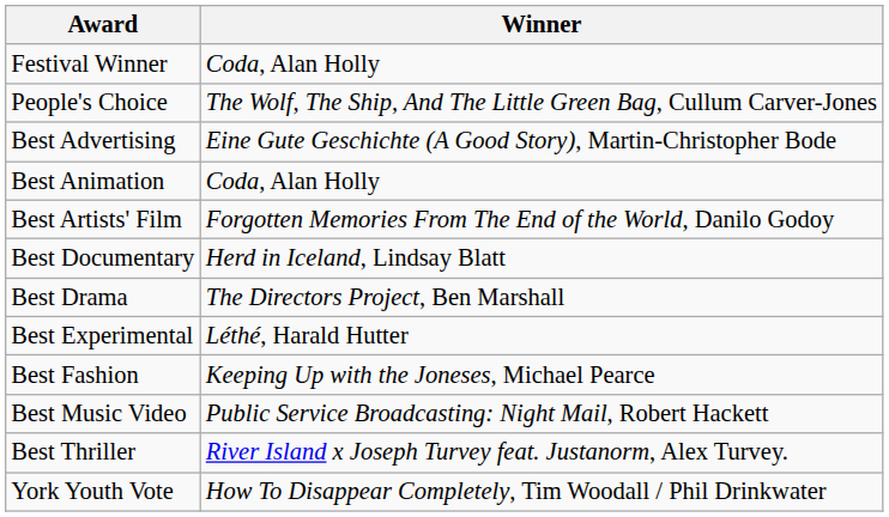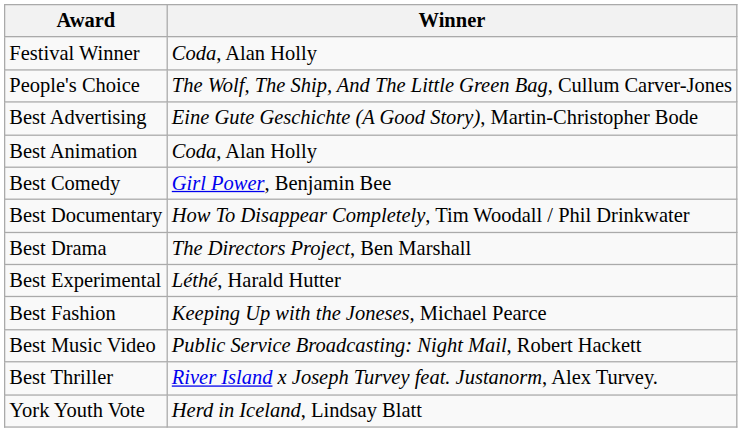- row: Best Artists' Film | Forgotten Memories From The End of the World, Danilo Godoy
+ row: Best Comedy | Girl Power, Benjamin Bee
Best Documentary | Winner: Herd in Iceland, Lindsay Blatt -> How To Disappear Completely, Tim Woodall / Phil Drinkwater
York Youth Vote | Winner: How To Disappear Completely, Tim Woodall / Phil Drinkwater -> Herd in Iceland, Lindsay Blatt
